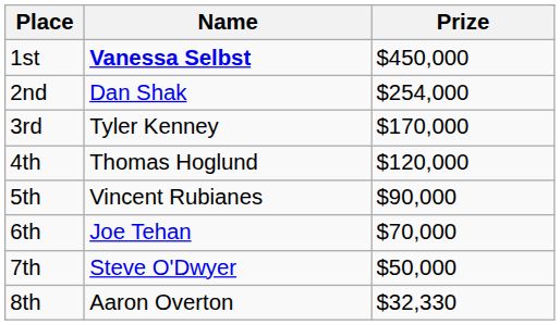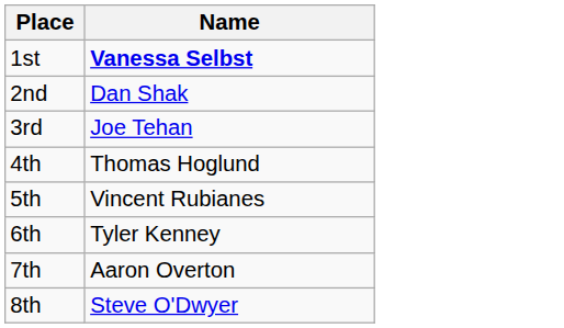- column: Prize | $450,000 | $254,000 | $170,000 | $120,000 | $90,000 | $70,000 | $50,000 | $32,330
3rd | Name: Tyler Kenney -> Joe Tehan
6th | Name: Joe Tehan -> Tyler Kenney
7th | Name: Steve O'Dwyer -> Aaron Overton
8th | Name: Aaron Overton -> Steve O'Dwyer
